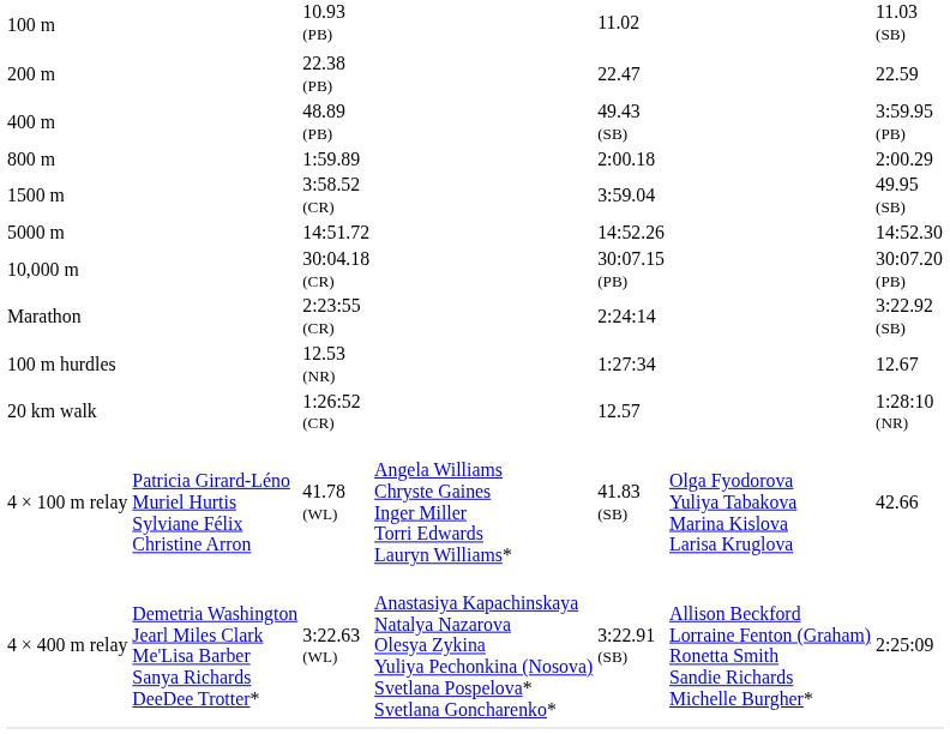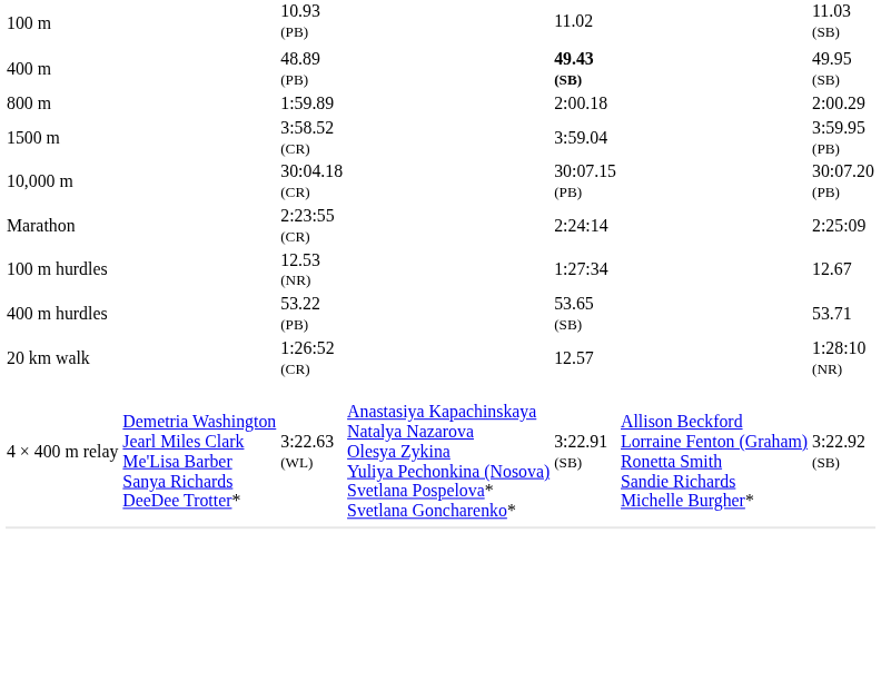- row: 200 m | 22.38 (PB) | 22.47 | 22.59
48.89 (PB) | column 5: normal -> bold
48.89 (PB) | column 7: 3:59.95 (PB) -> 49.95 (SB)
3:58.52 (CR) | column 7: 49.95 (SB) -> 3:59.95 (PB)
- row: 5000 m | 14:51.72 | 14:52.26 | 14:52.30
2:23:55 (CR) | column 7: 3:22.92 (SB) -> 2:25:09
+ row: 400 m hurdles | 53.22 (PB) | 53.65 (SB) | 53.71
- row: 4 × 100 m relay | Patricia Girard-Léno Muriel Hurtis Sylviane Félix Christine Arron | 41.78 (WL) | Angela Williams Chryste Gaines Inger Miller Torri Edwards Lauryn Williams* | 41.83 (SB) | Olga Fyodorova Yuliya Tabakova Marina Kislova Larisa Kruglova | 42.66
3:22.63 (WL) | column 7: 2:25:09 -> 3:22.92 (SB)
